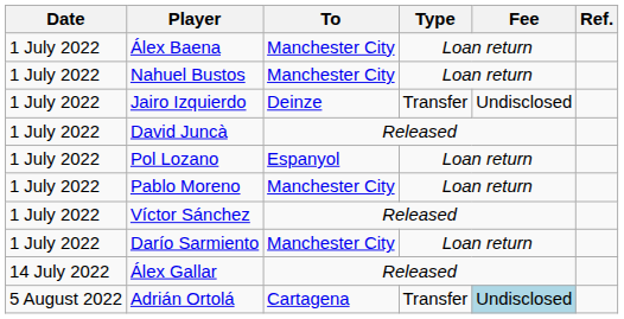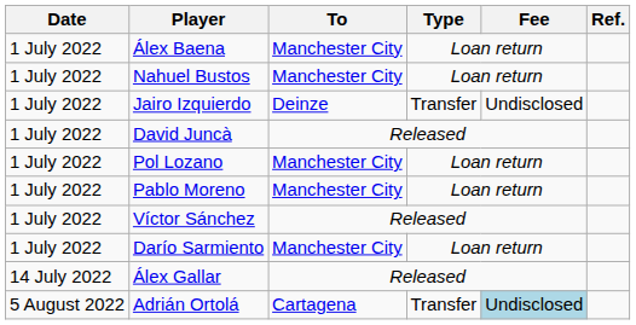Pol Lozano | To: Espanyol -> Manchester City
